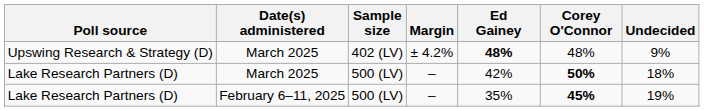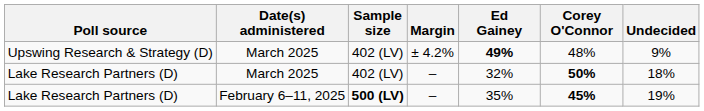Upswing Research & Strategy (D) | Ed Gainey: 48% -> 49%
Lake Research Partners (D) / March 2025 | Sample size: 500 (LV) -> 402 (LV)
Lake Research Partners (D) / March 2025 | Ed Gainey: 42% -> 32%
Lake Research Partners (D) / February 6–11, 2025 | Sample size: normal -> bold
